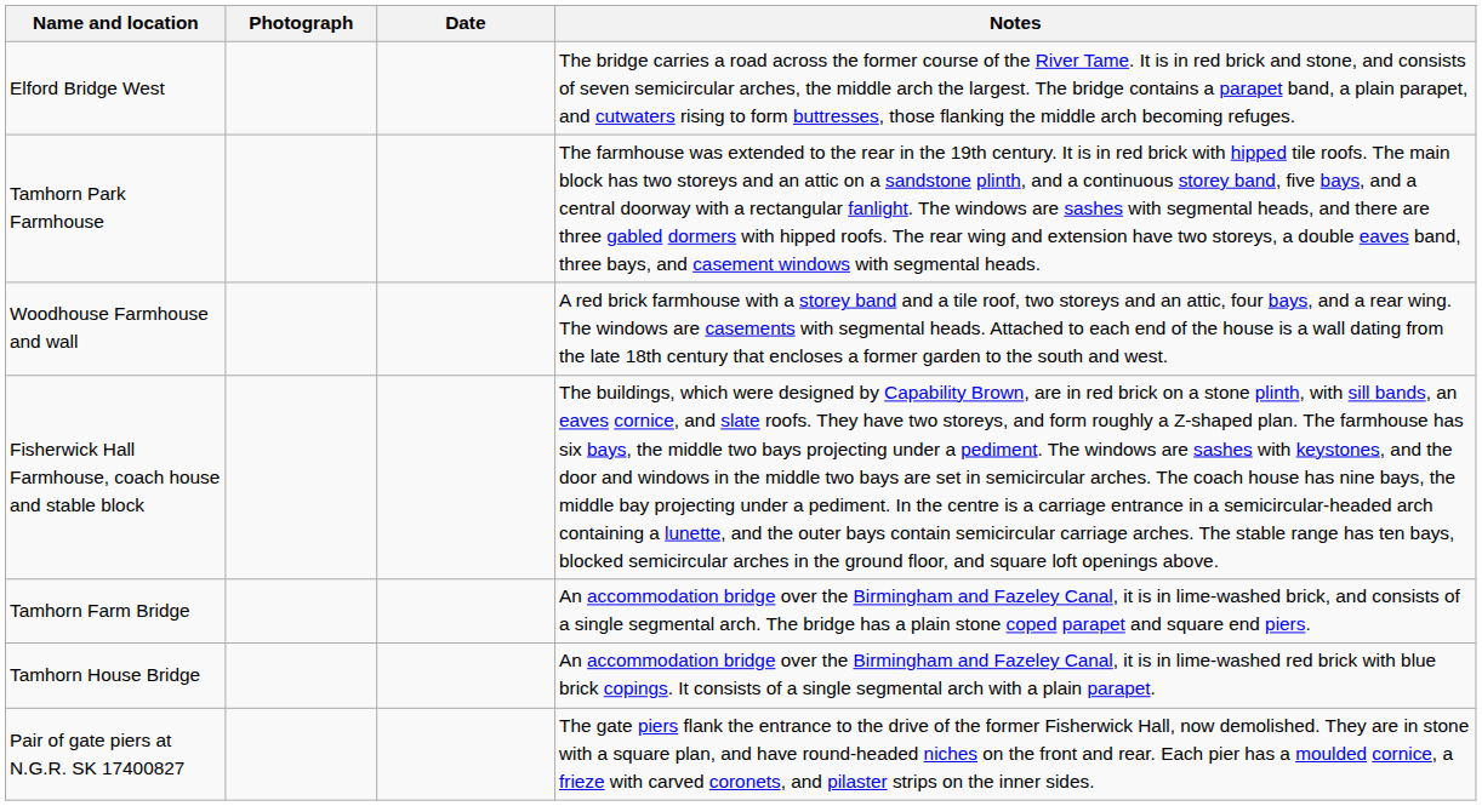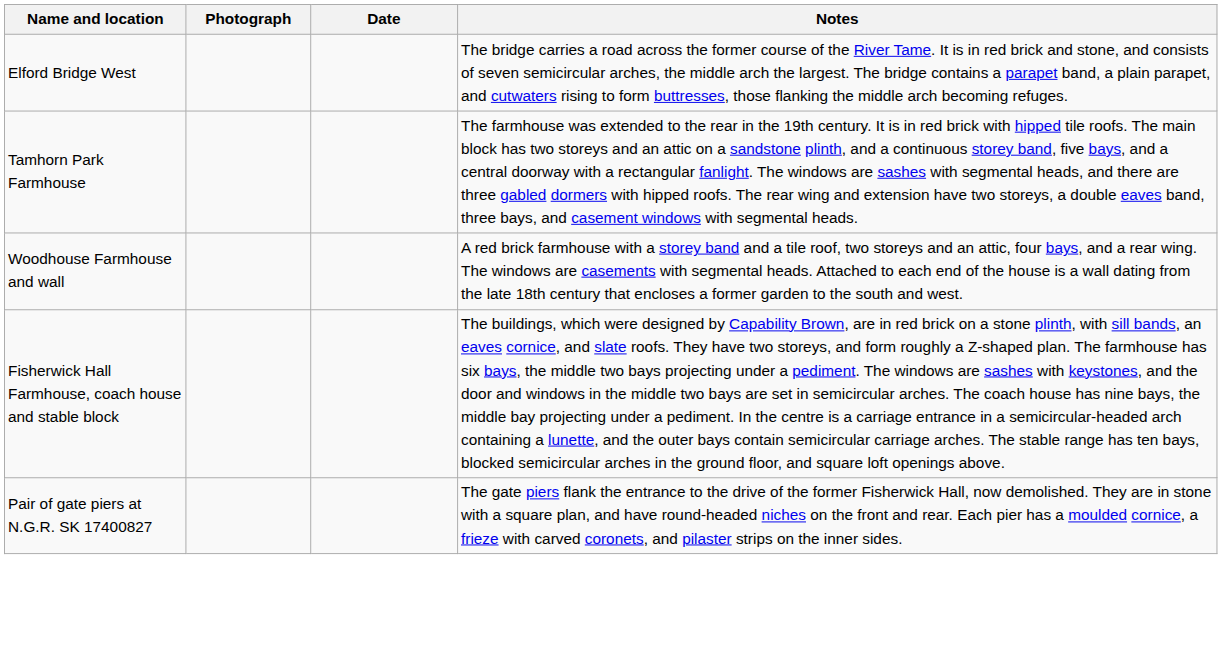- row: Tamhorn Farm Bridge | An accommodation bridge over the Birmingham and Fazeley Canal, it is in lime-washed brick, and consists of a single segmental arch. The bridge has a plain stone coped parapet and square end piers.
- row: Tamhorn House Bridge | An accommodation bridge over the Birmingham and Fazeley Canal, it is in lime-washed red brick with blue brick copings. It consists of a single segmental arch with a plain parapet.
